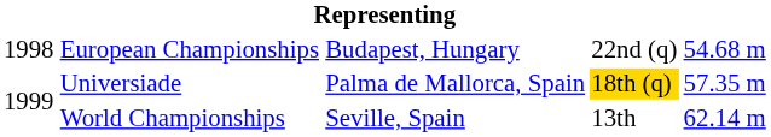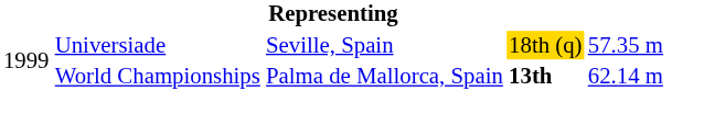- row: 1998 | European Championships | Budapest, Hungary | 22nd (q) | 54.68 m
Universiade | column 3: Palma de Mallorca, Spain -> Seville, Spain
World Championships | column 3: Seville, Spain -> Palma de Mallorca, Spain
World Championships | column 4: normal -> bold
